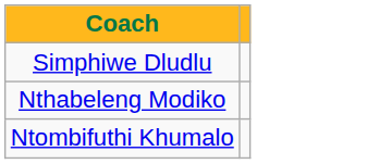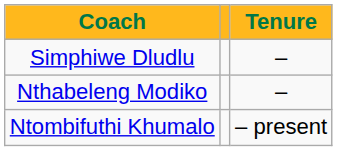+ column: Tenure | – | – | – present
